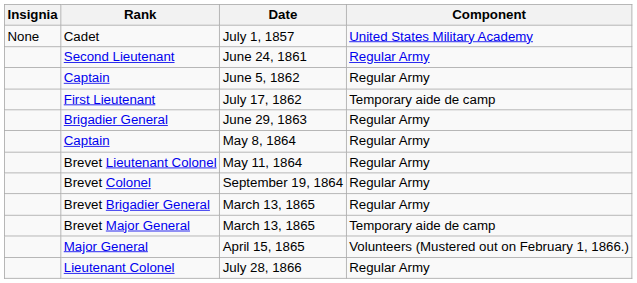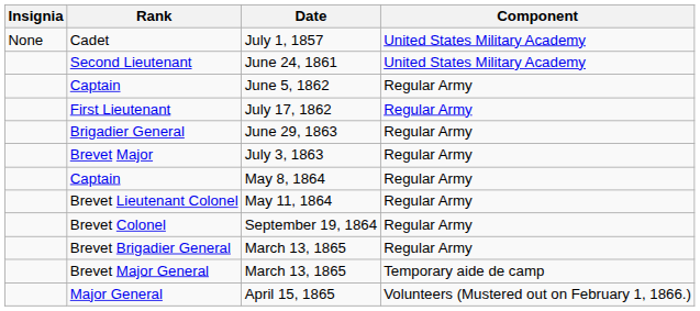Second Lieutenant | Component: Regular Army -> United States Military Academy
First Lieutenant | Component: Temporary aide de camp -> Regular Army
+ row: Brevet Major | July 3, 1863 | Regular Army
- row: Lieutenant Colonel | July 28, 1866 | Regular Army
